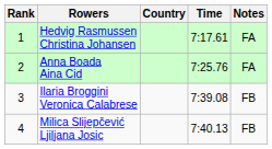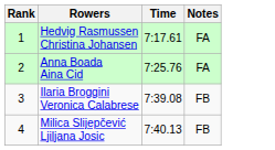- column: Country
